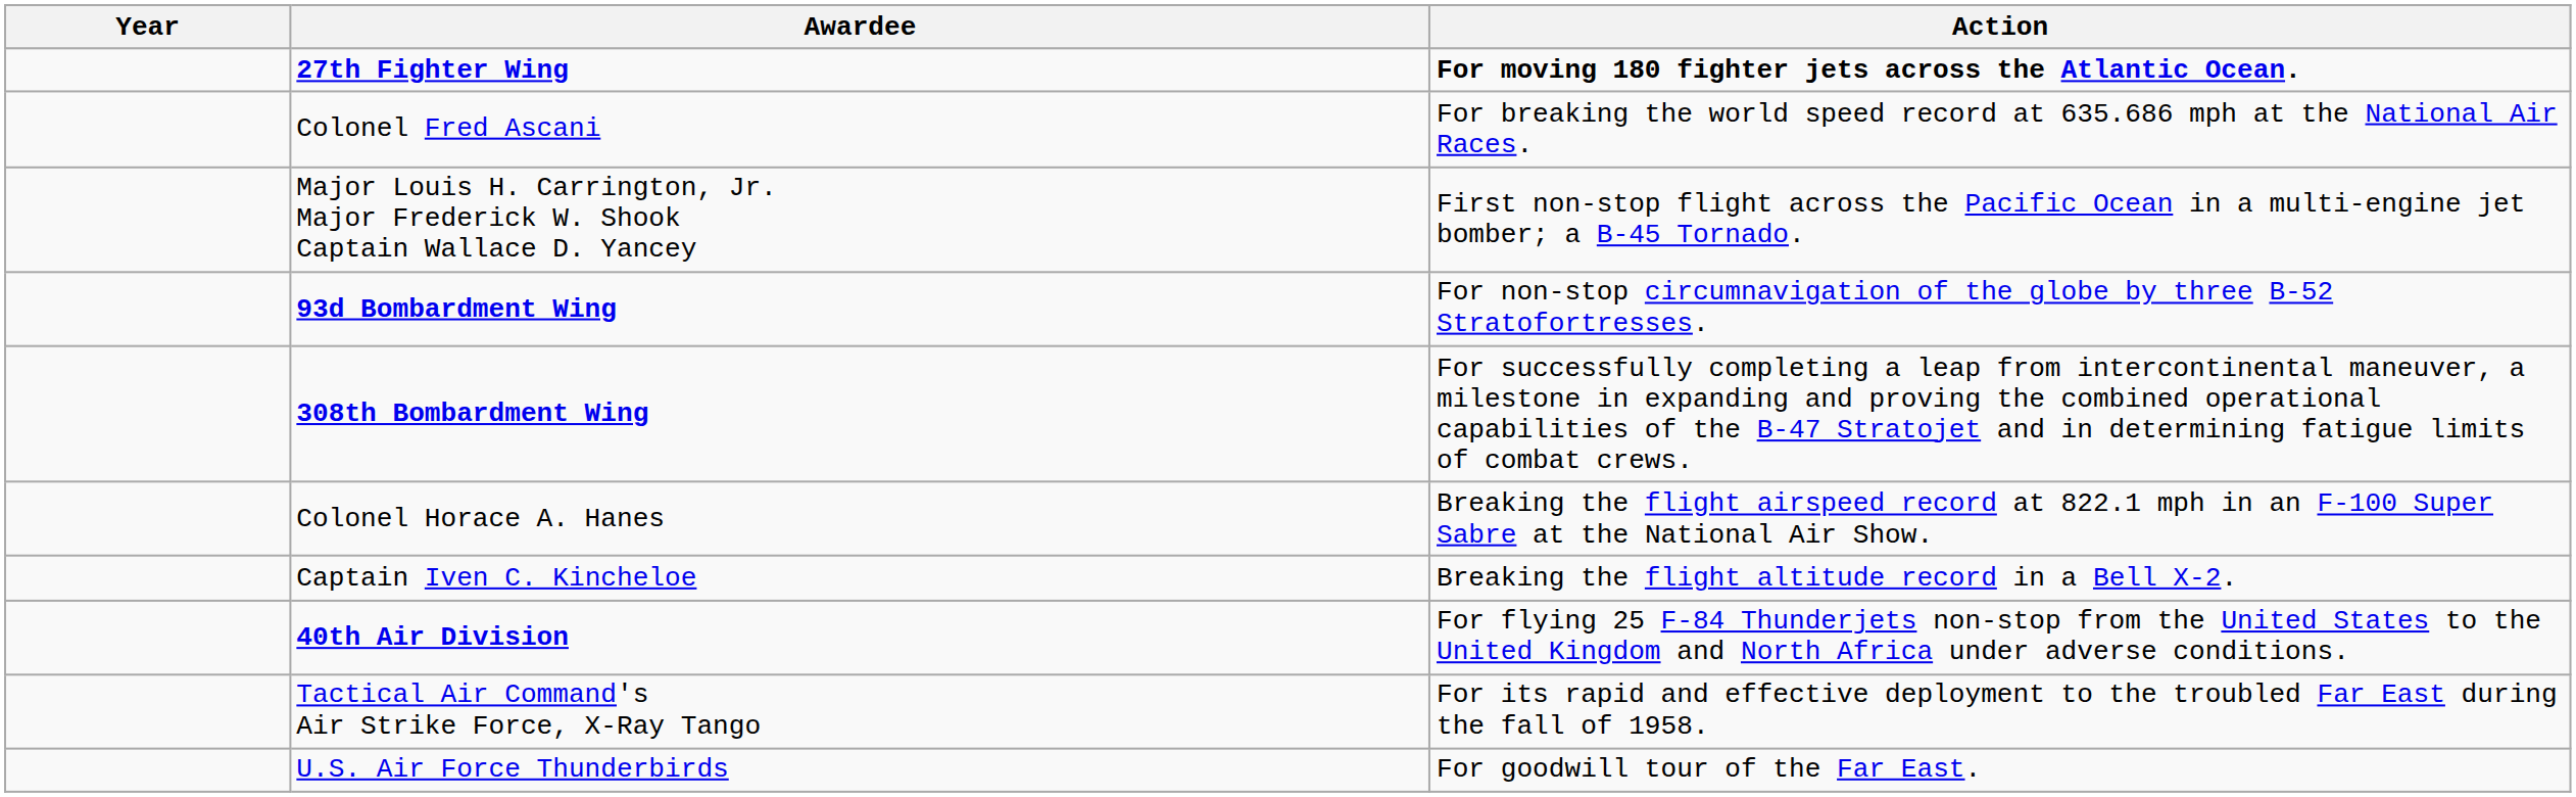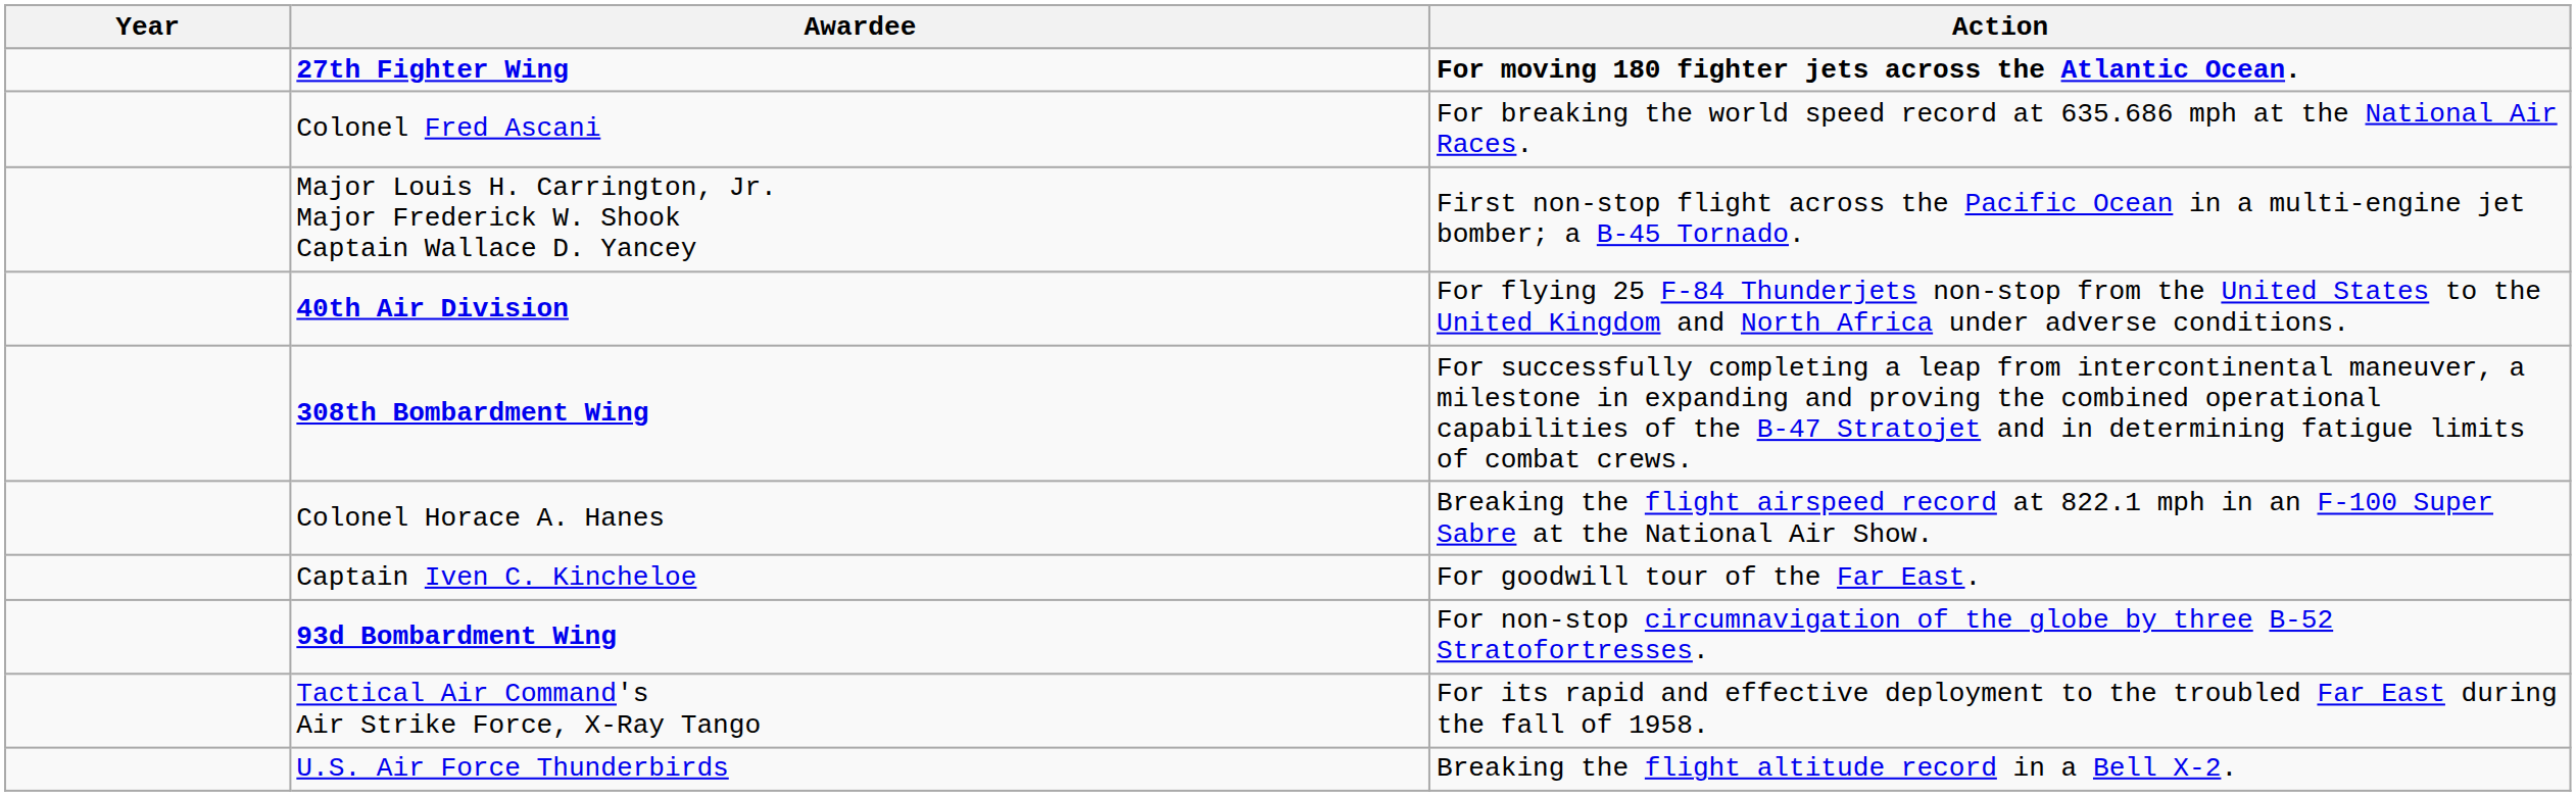rows swapped: 40th Air Division <-> 93d Bombardment Wing
Captain Iven C. Kincheloe | Action: Breaking the flight altitude record in a Bell X-2. -> For goodwill tour of the Far East.
U.S. Air Force Thunderbirds | Action: For goodwill tour of the Far East. -> Breaking the flight altitude record in a Bell X-2.
